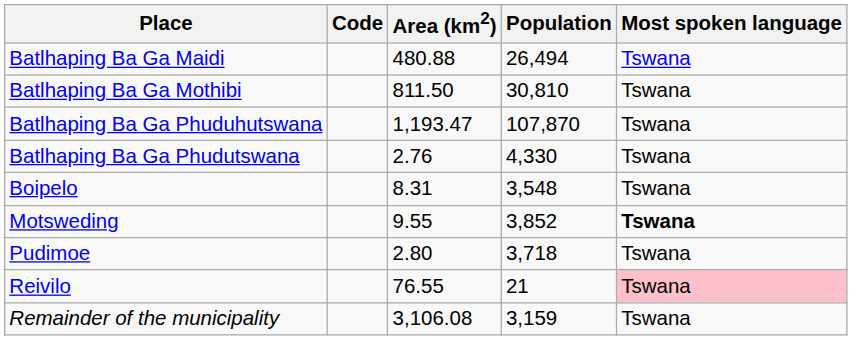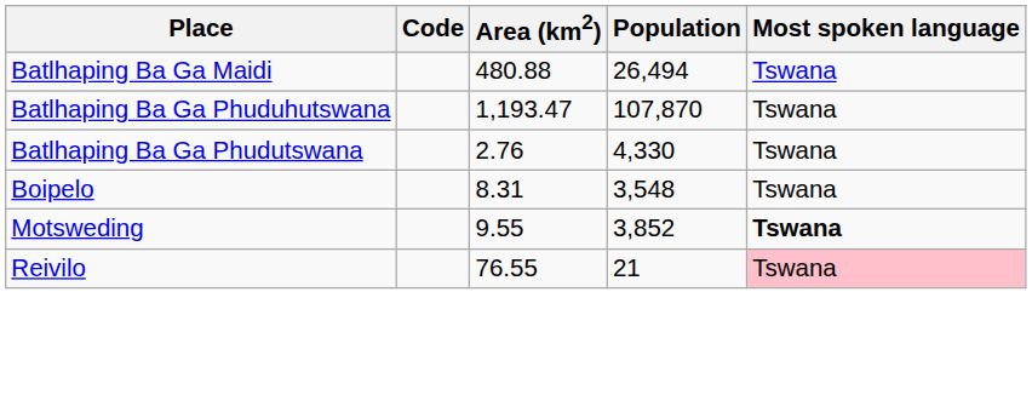- row: Batlhaping Ba Ga Mothibi | 811.50 | 30,810 | Tswana
- row: Pudimoe | 2.80 | 3,718 | Tswana
- row: Remainder of the municipality | 3,106.08 | 3,159 | Tswana
